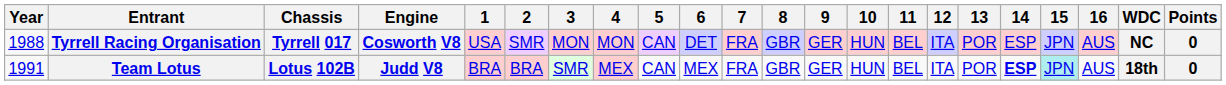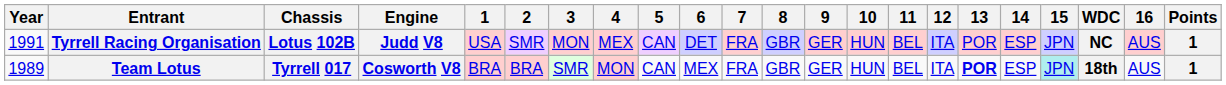columns swapped: 16 <-> WDC
Tyrrell Racing Organisation | Year: 1988 -> 1991
Tyrrell Racing Organisation | Chassis: Tyrrell 017 -> Lotus 102B
Tyrrell Racing Organisation | Engine: Cosworth V8 -> Judd V8
Tyrrell Racing Organisation | 4: MON -> MEX
Tyrrell Racing Organisation | Points: 0 -> 1
Team Lotus | Year: 1991 -> 1989
Team Lotus | Chassis: Lotus 102B -> Tyrrell 017
Team Lotus | Engine: Judd V8 -> Cosworth V8
Team Lotus | 4: MEX -> MON
Team Lotus | 13: normal -> bold
Team Lotus | 14: bold -> normal
Team Lotus | Points: 0 -> 1
